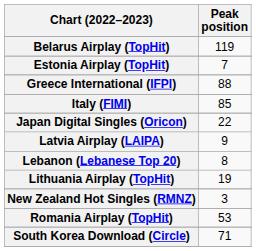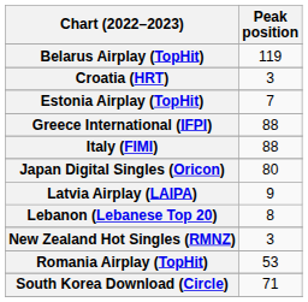+ row: Croatia (HRT) | 3
Italy (FIMI) | Peak position: 85 -> 88
Japan Digital Singles (Oricon) | Peak position: 22 -> 80
- row: Lithuania Airplay (TopHit) | 19
